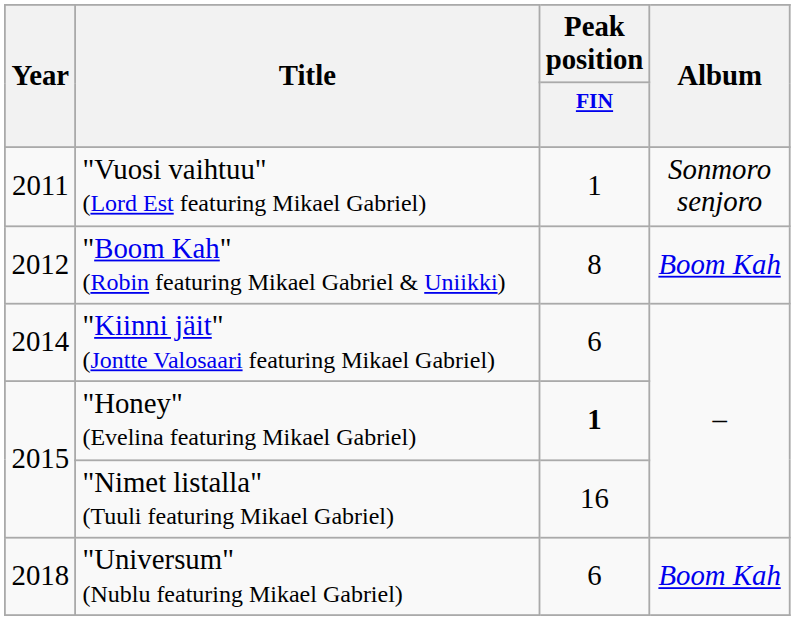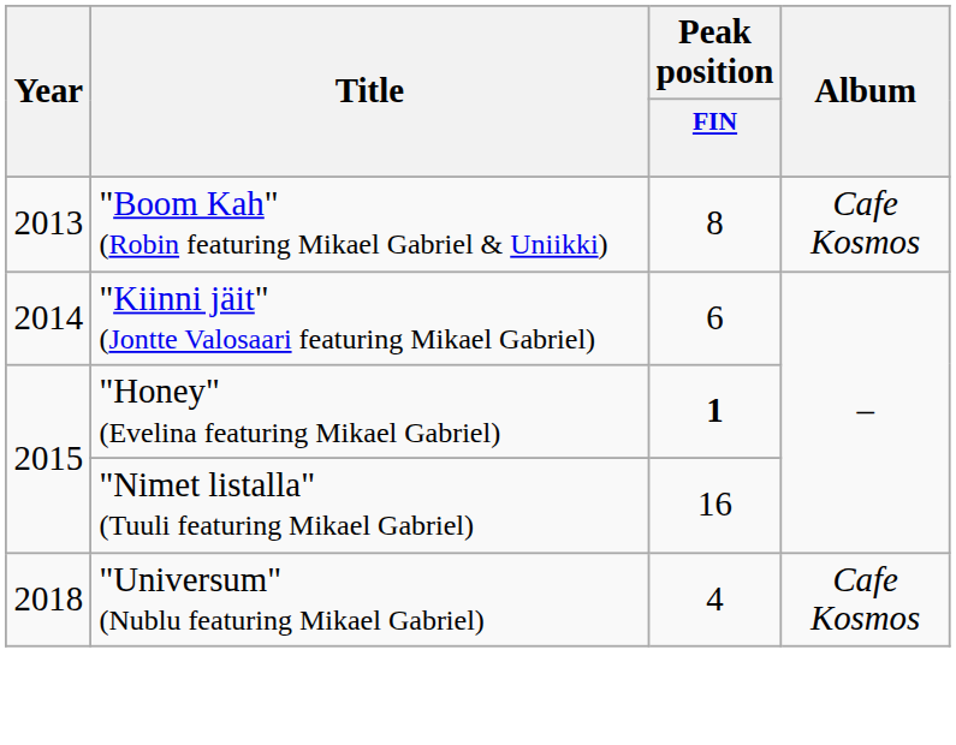- row: 2011 | "Vuosi vaihtuu" (Lord Est featuring Mikael Gabriel) | 1 | Sonmoro senjoro
"Boom Kah" (Robin featuring Mikael Gabriel & Uniikki) | Year: 2012 -> 2013
"Boom Kah" (Robin featuring Mikael Gabriel & Uniikki) | Album: Boom Kah -> Cafe Kosmos
"Universum" (Nublu featuring Mikael Gabriel) | Peak position / FIN: 6 -> 4
"Universum" (Nublu featuring Mikael Gabriel) | Album: Boom Kah -> Cafe Kosmos
